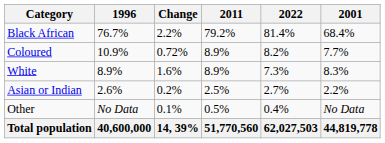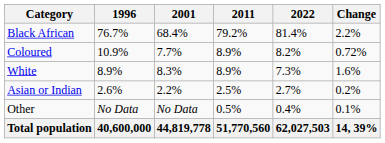columns swapped: 2001 <-> Change
